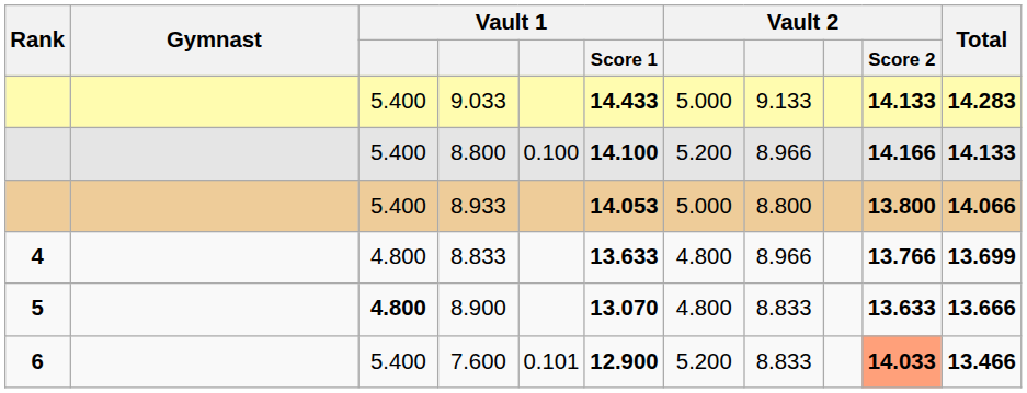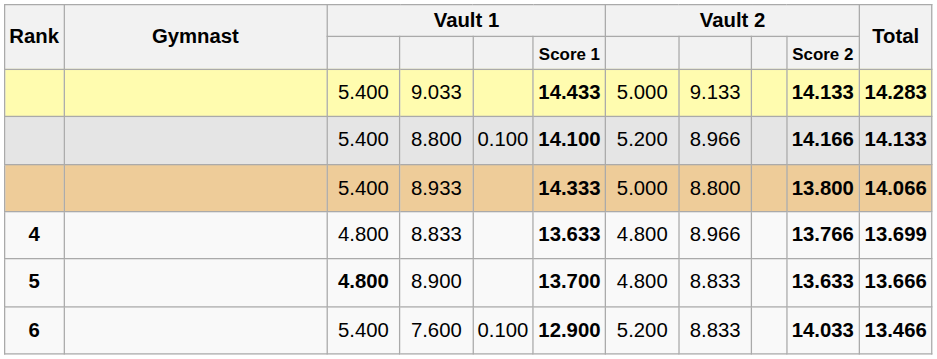8.933 | Vault 1 / Score 1: 14.053 -> 14.333
8.900 | Vault 1 / Score 1: 13.070 -> 13.700
7.600 | column 5: 0.101 -> 0.100
7.600 | Vault 2 / Score 2: lightsalmon background -> no background
